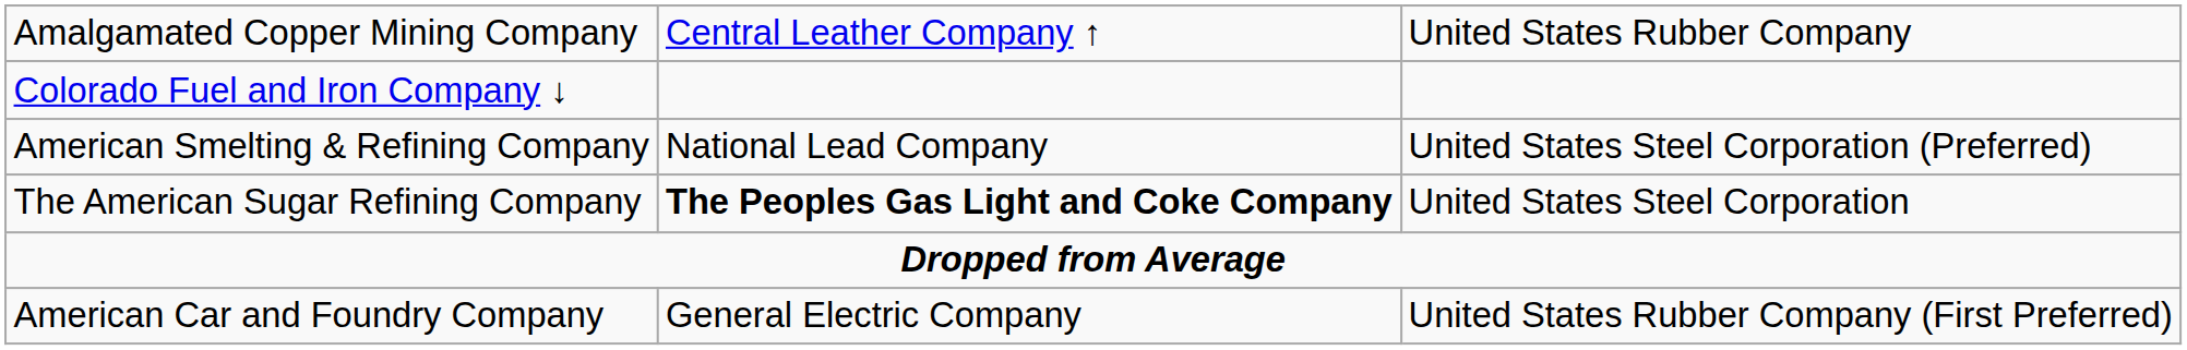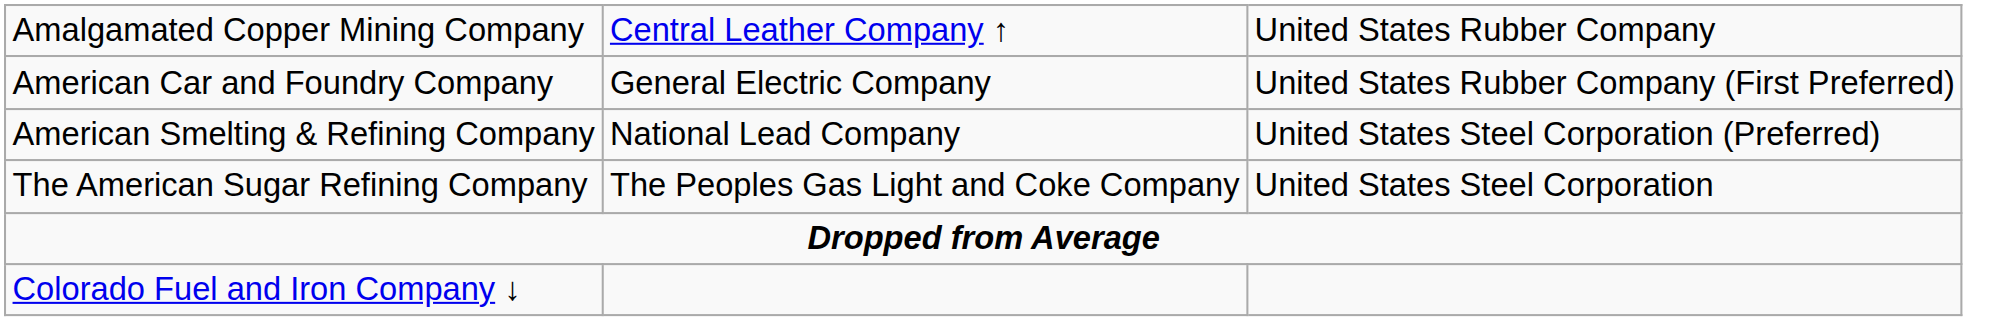rows swapped: American Car and Foundry Company <-> Colorado Fuel and Iron Company ↓
The American Sugar Refining Company | column 2: bold -> normal
